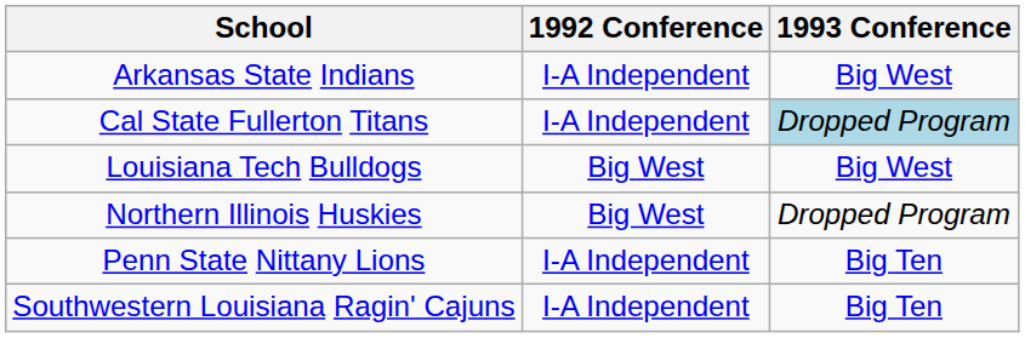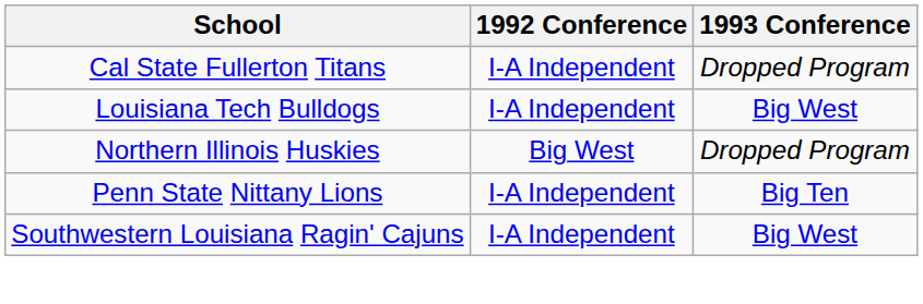- row: Arkansas State Indians | I-A Independent | Big West
Cal State Fullerton Titans | 1993 Conference: lightblue background -> no background
Louisiana Tech Bulldogs | 1992 Conference: Big West -> I-A Independent
Southwestern Louisiana Ragin' Cajuns | 1993 Conference: Big Ten -> Big West
